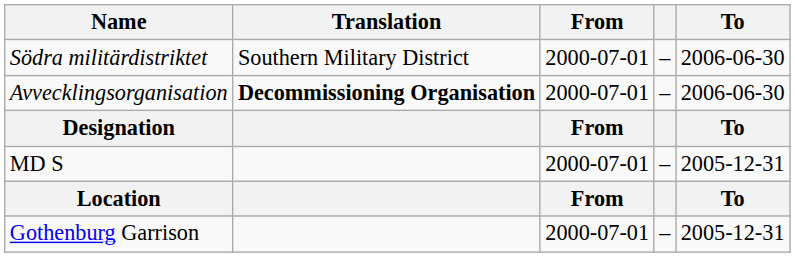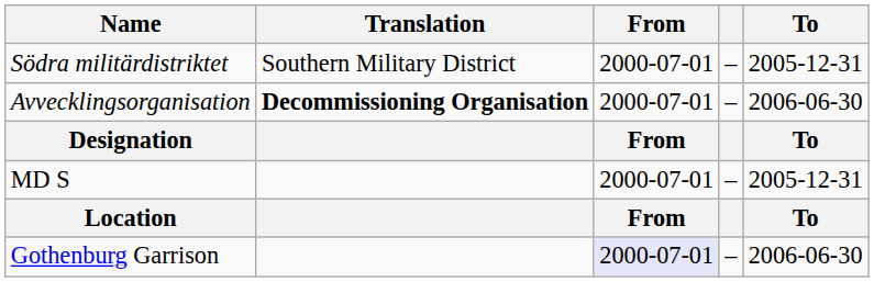Södra militärdistriktet | To: 2006-06-30 -> 2005-12-31
Gothenburg Garrison | From: no background -> lavender background
Gothenburg Garrison | To: 2005-12-31 -> 2006-06-30
